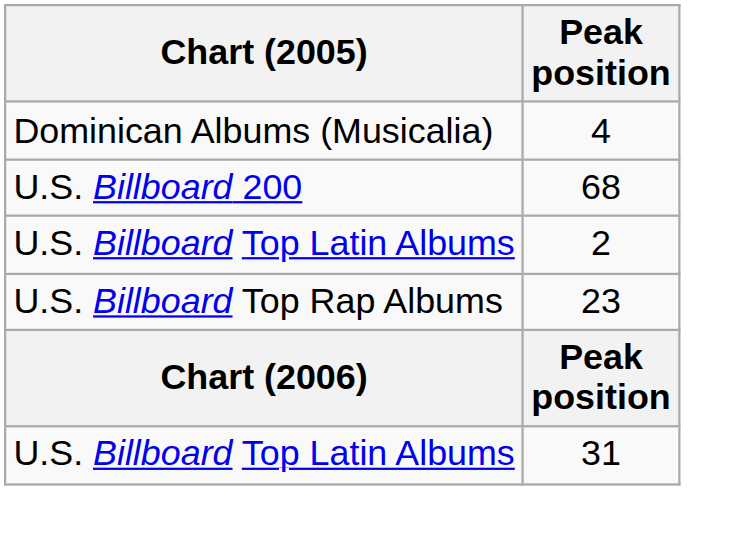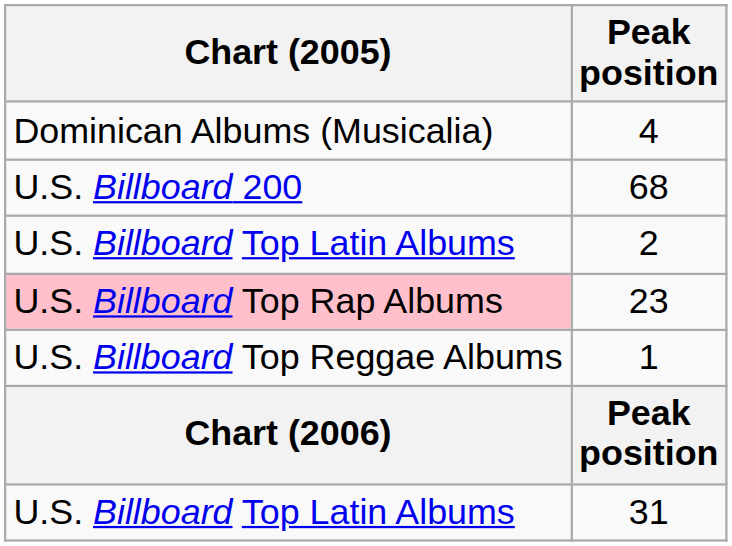23 | Chart (2005): no background -> pink background
+ row: U.S. Billboard Top Reggae Albums | 1
